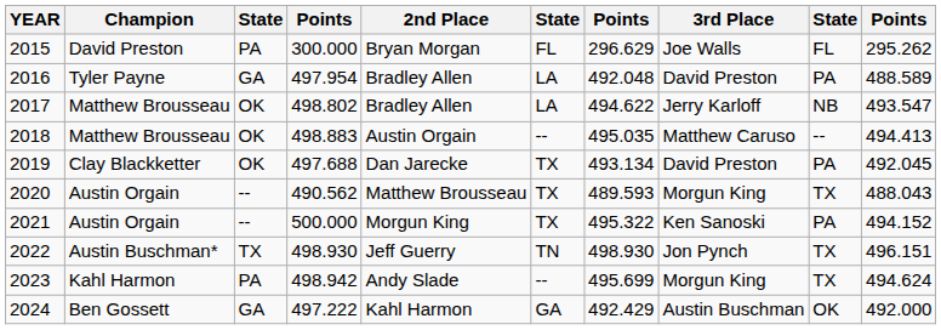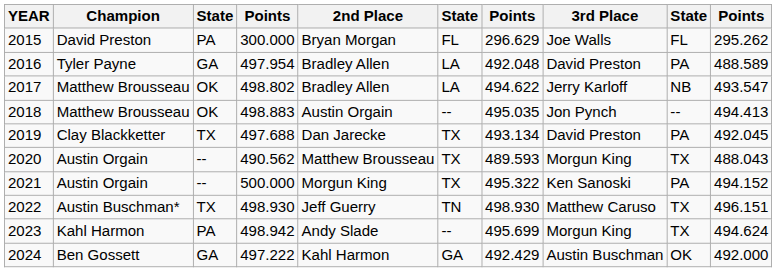2018 | 3rd Place: Matthew Caruso -> Jon Pynch
2019 | column 3: OK -> TX
2022 | 3rd Place: Jon Pynch -> Matthew Caruso
